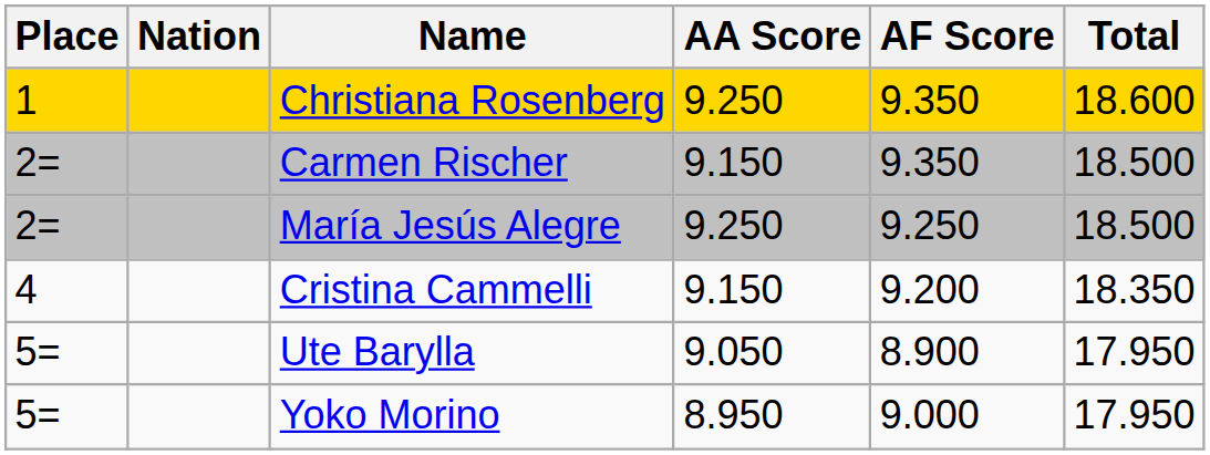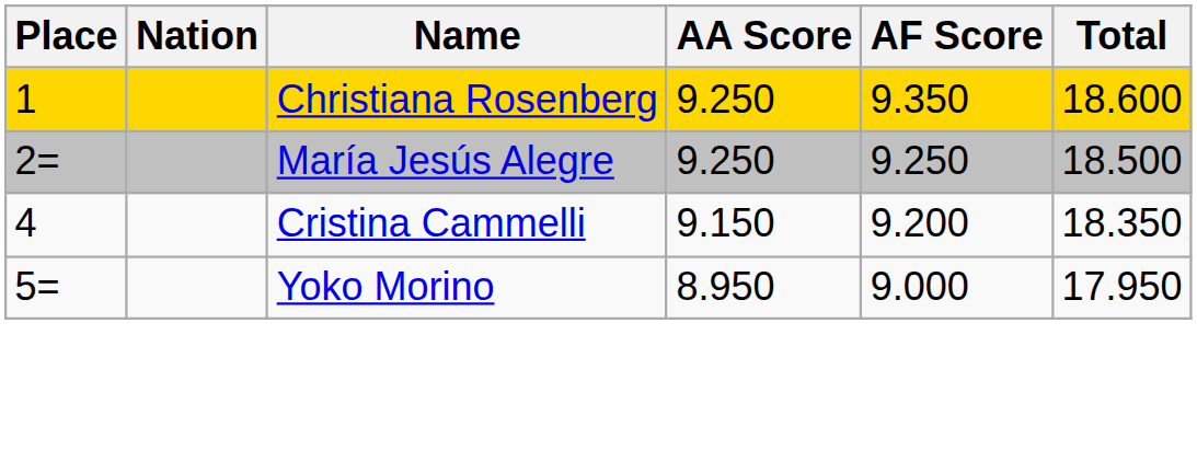- row: 2= | Carmen Rischer | 9.150 | 9.350 | 18.500
- row: 5= | Ute Barylla | 9.050 | 8.900 | 17.950
